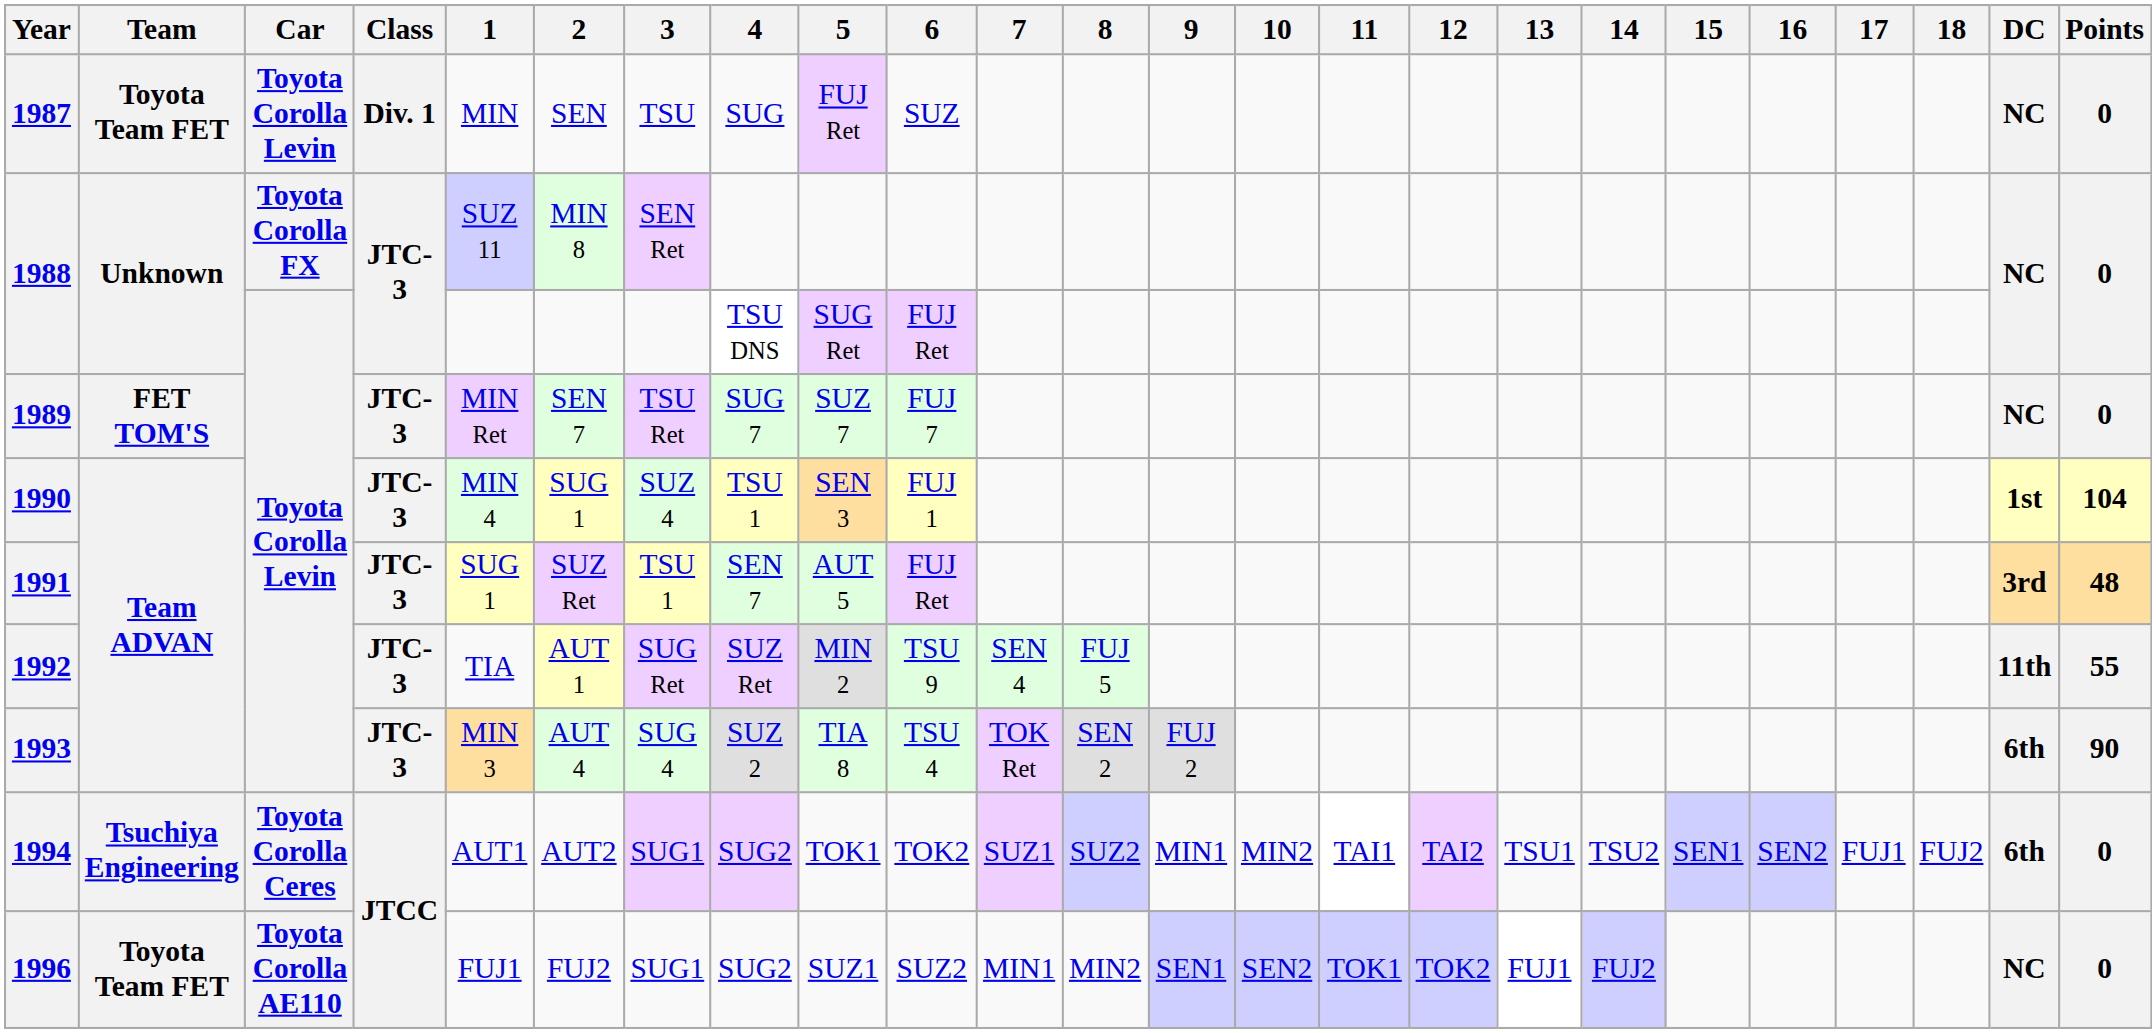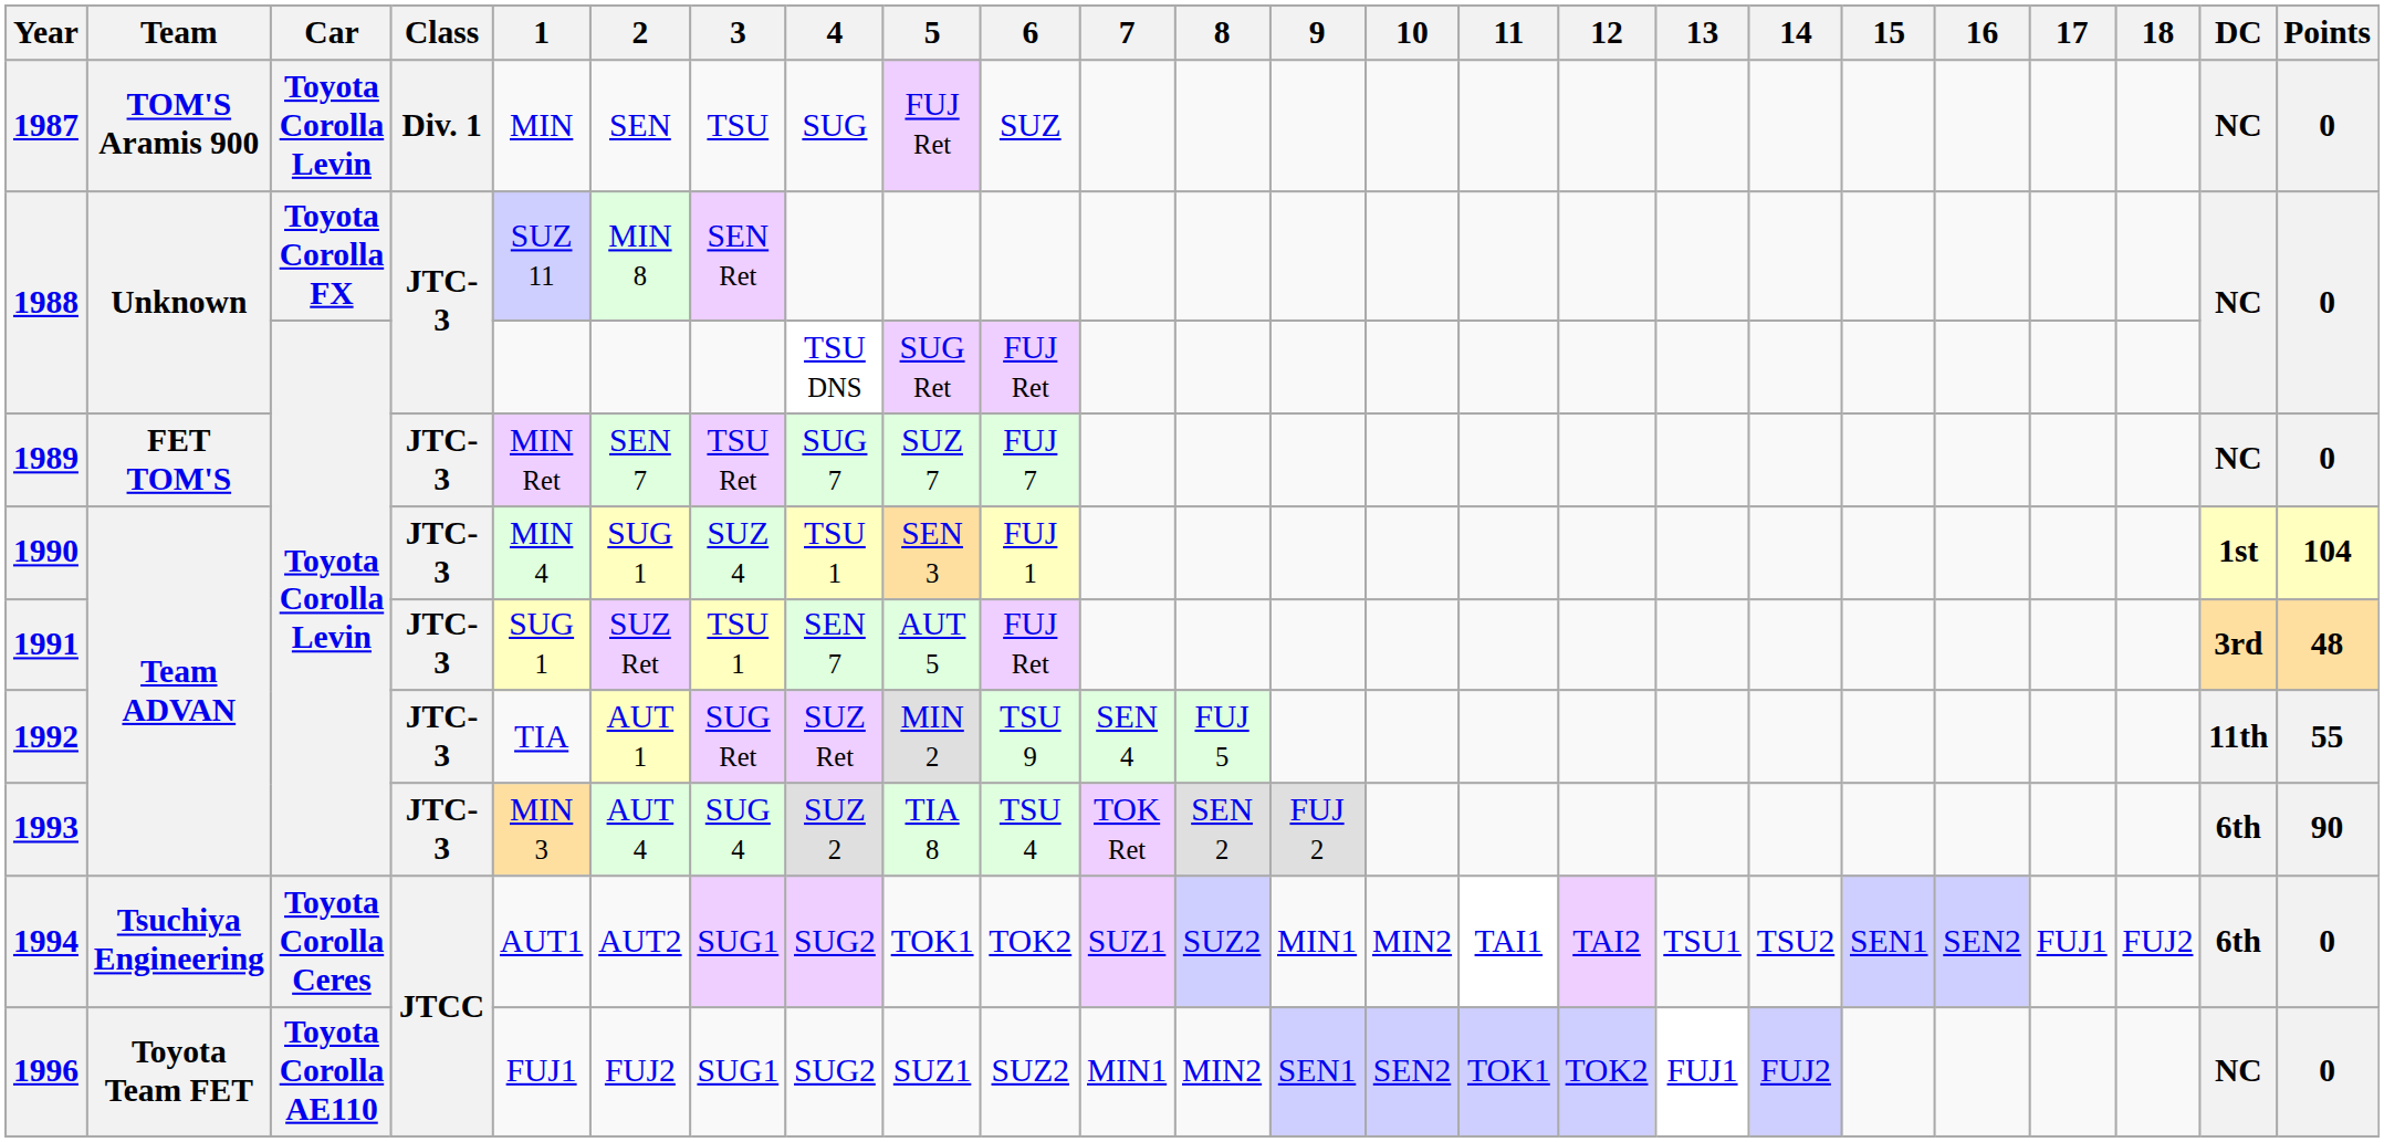1987 | Team: Toyota Team FET -> TOM'S Aramis 900
